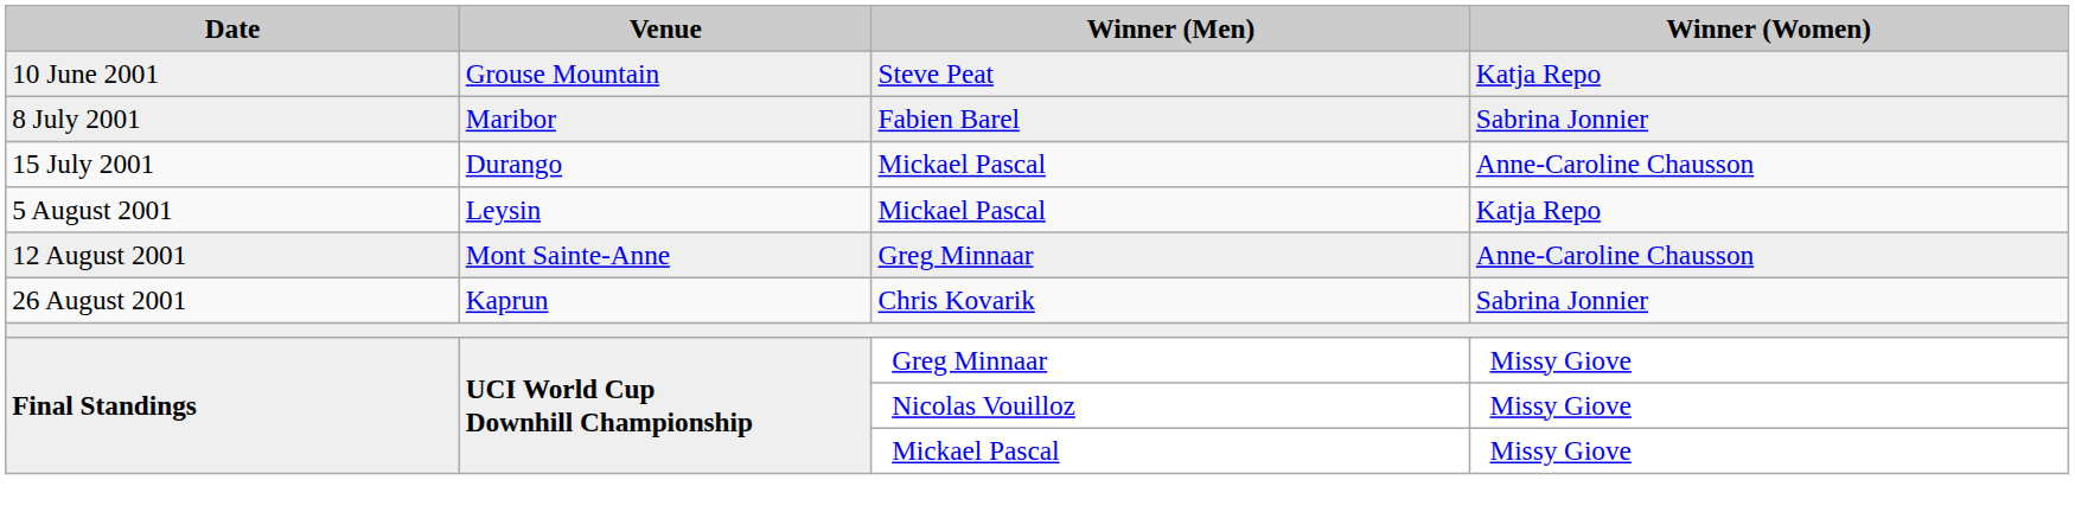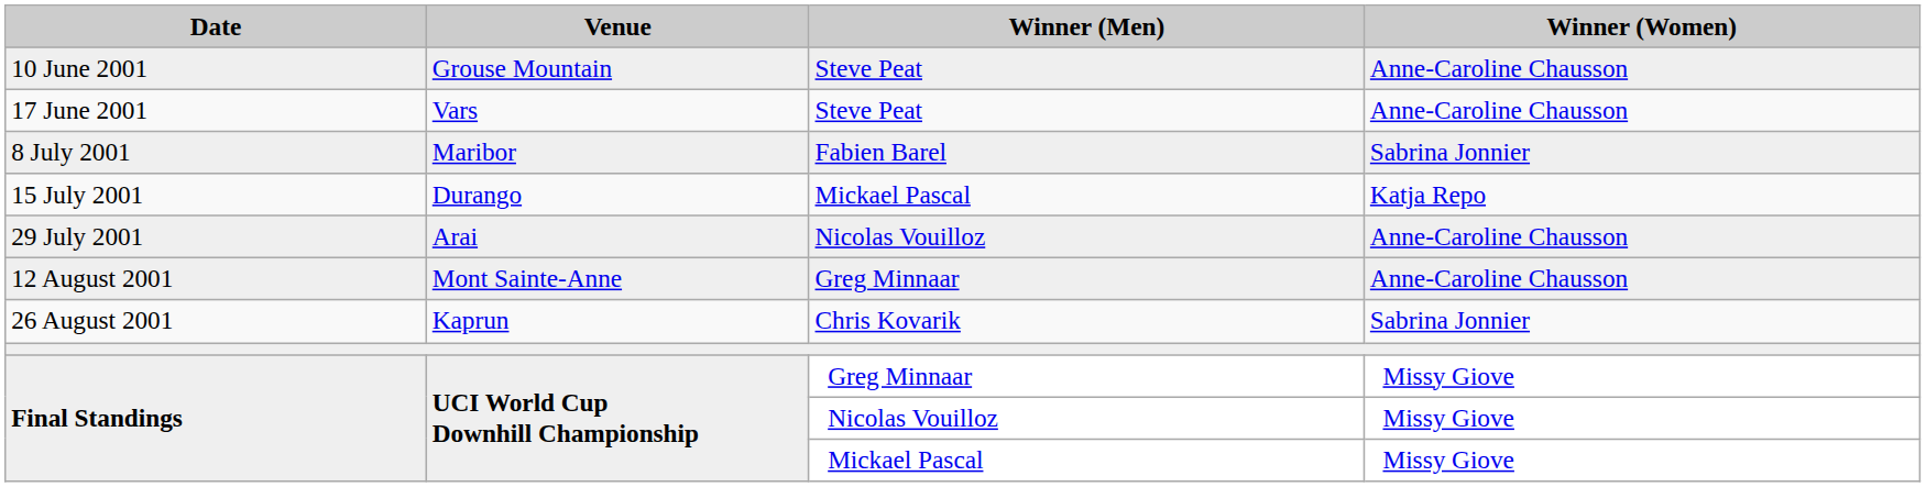10 June 2001 | Winner (Women): Katja Repo -> Anne-Caroline Chausson
+ row: 17 June 2001 | Vars | Steve Peat | Anne-Caroline Chausson
15 July 2001 | Winner (Women): Anne-Caroline Chausson -> Katja Repo
+ row: 29 July 2001 | Arai | Nicolas Vouilloz | Anne-Caroline Chausson
- row: 5 August 2001 | Leysin | Mickael Pascal | Katja Repo
